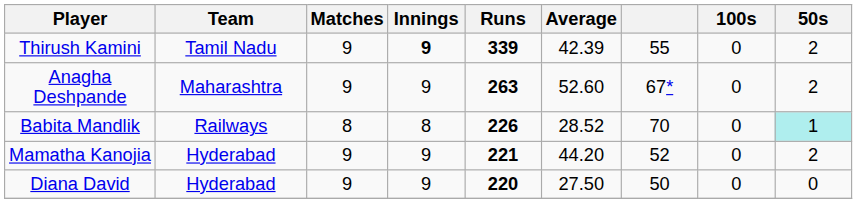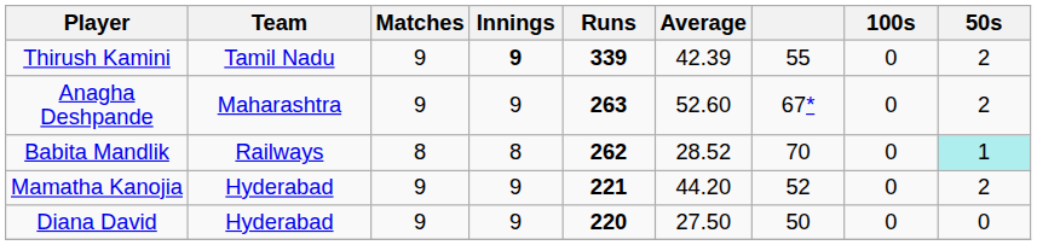Babita Mandlik | Runs: 226 -> 262
